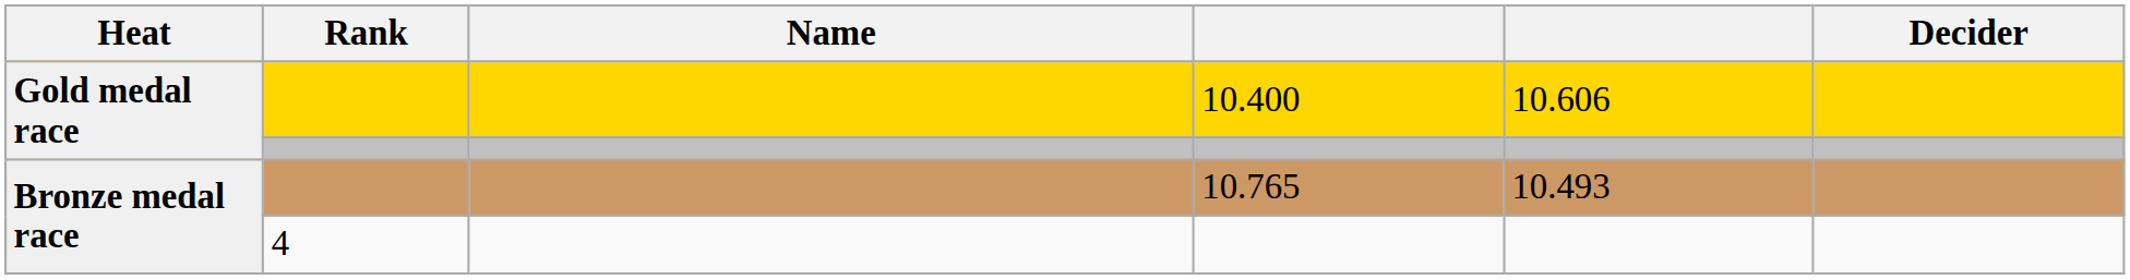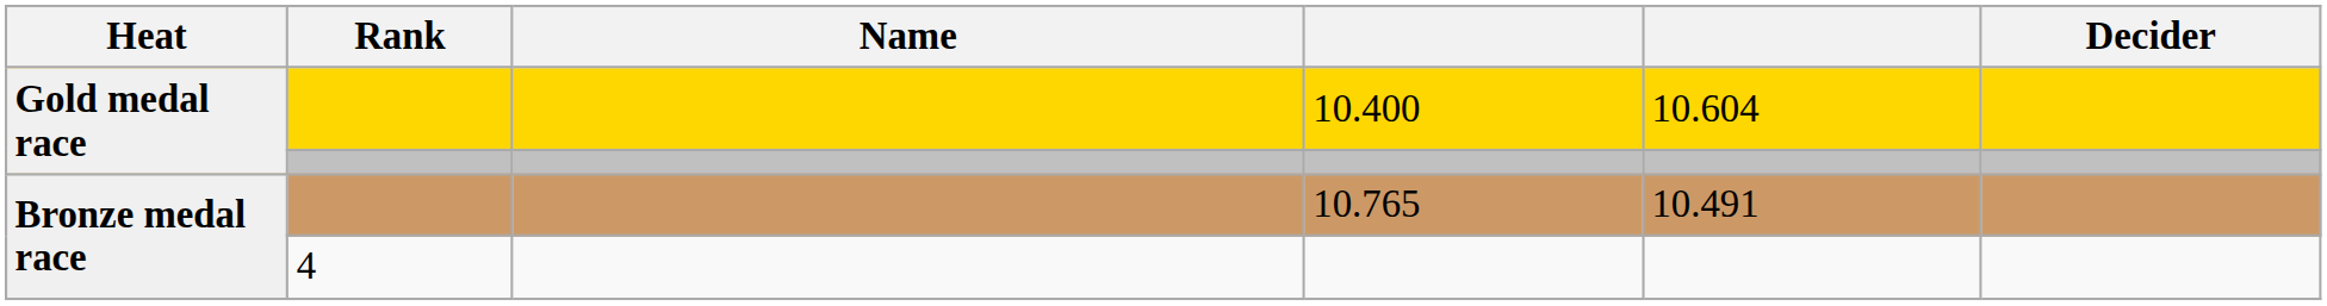10.400 | column 5: 10.606 -> 10.604
10.765 | column 5: 10.493 -> 10.491
